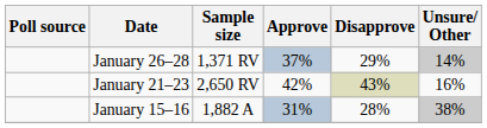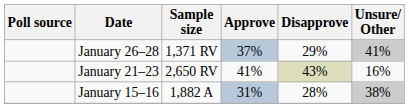January 26–28 | Unsure/ Other: 14% -> 41%
January 21–23 | Approve: 42% -> 41%
